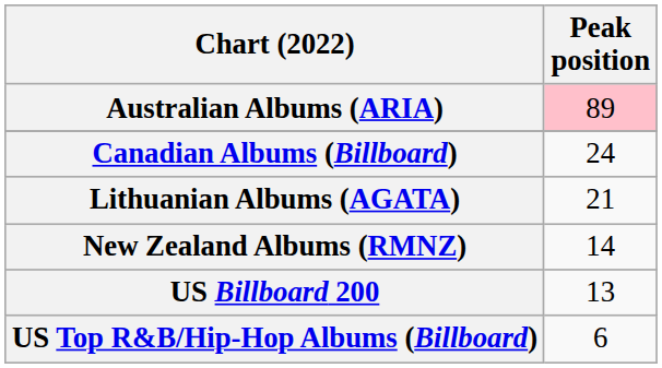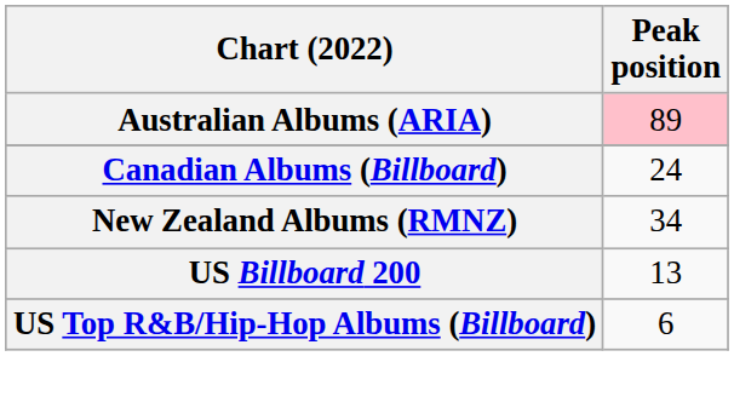- row: Lithuanian Albums (AGATA) | 21
New Zealand Albums (RMNZ) | Peak position: 14 -> 34
